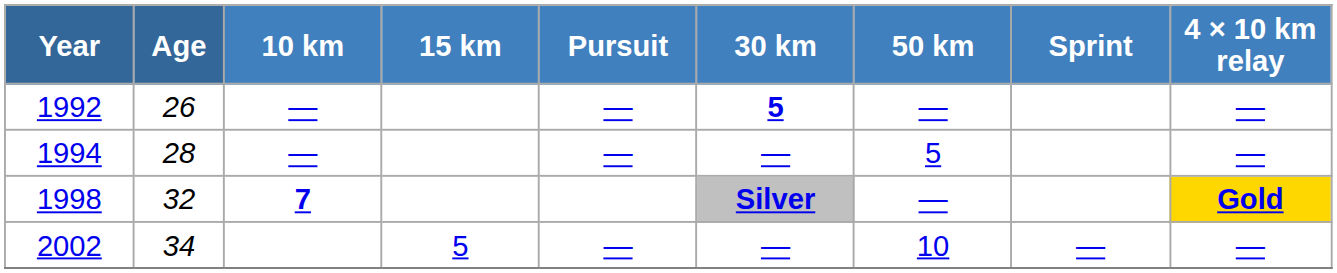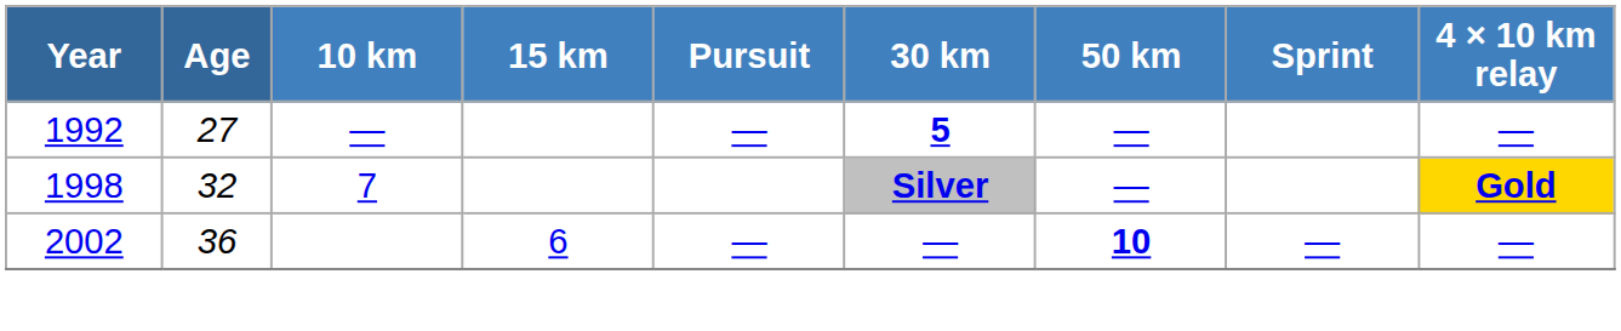1992 | Age: 26 -> 27
- row: 1994 | 28 | — | — | — | 5 | —
1998 | 10 km: bold -> normal
2002 | Age: 34 -> 36
2002 | 15 km: 5 -> 6
2002 | 50 km: normal -> bold
